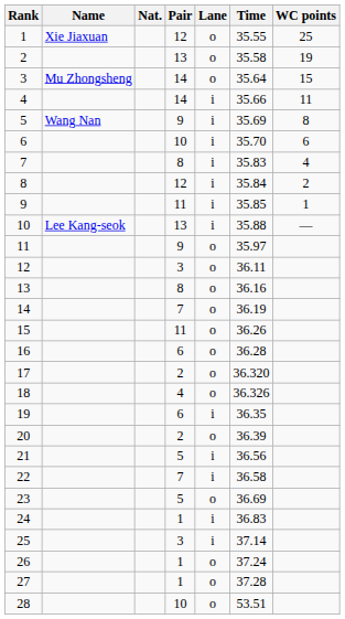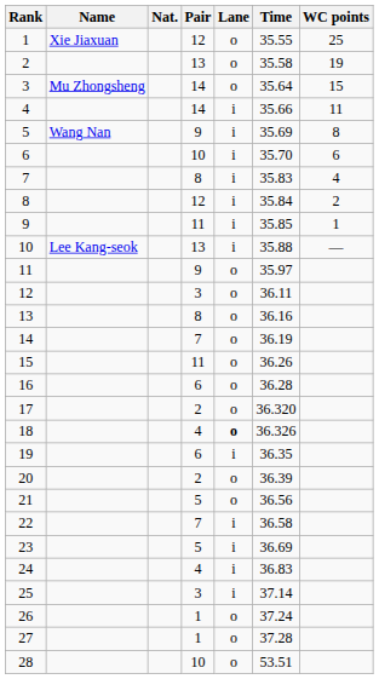18 | Lane: normal -> bold
21 | Lane: i -> o
23 | Lane: o -> i
24 | Pair: 1 -> 4
